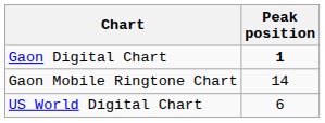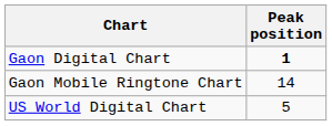US World Digital Chart | Peak position: 6 -> 5
